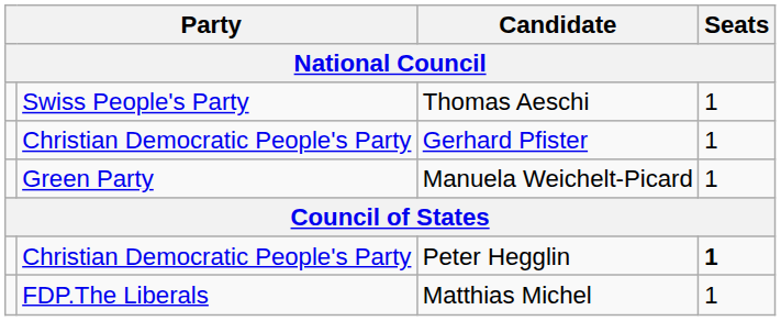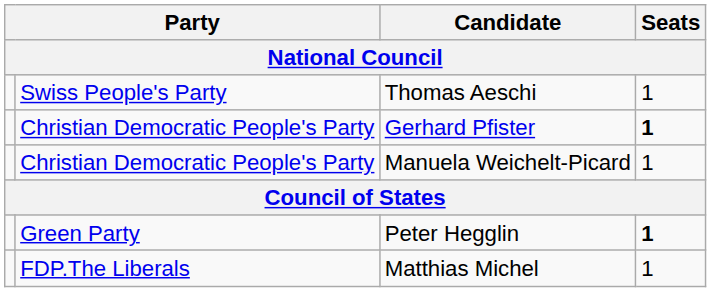Gerhard Pfister | Seats / National Council: normal -> bold
Manuela Weichelt-Picard | column 2: Green Party -> Christian Democratic People's Party
Peter Hegglin | column 2: Christian Democratic People's Party -> Green Party
